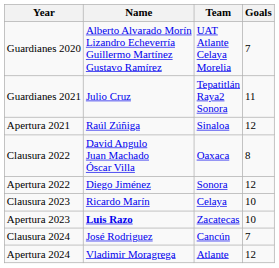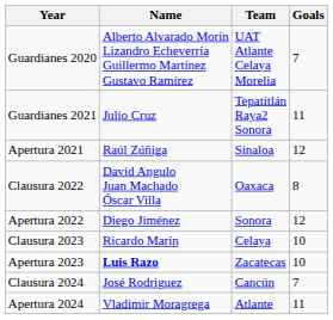Apertura 2024 | Goals: 12 -> 11
